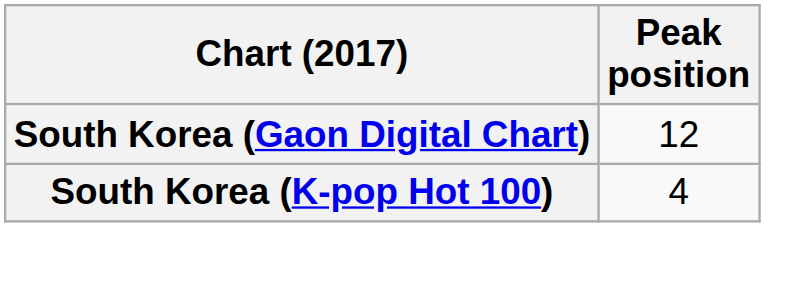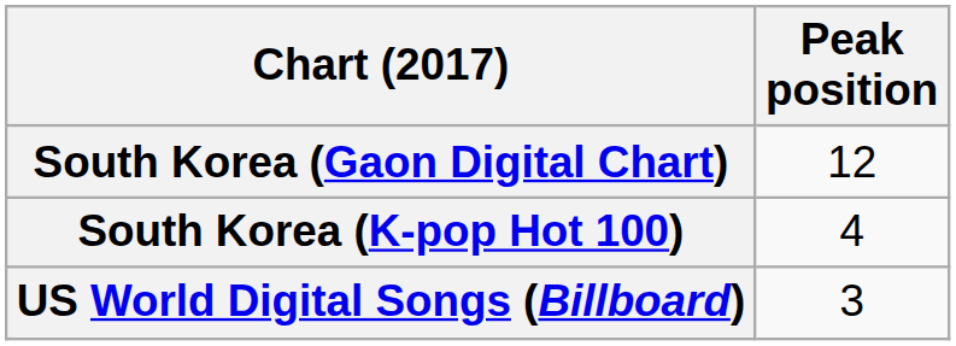+ row: US World Digital Songs (Billboard) | 3
